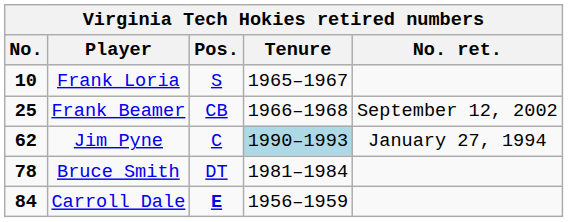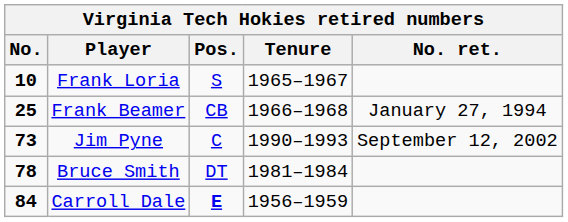Frank Beamer | No. ret.: September 12, 2002 -> January 27, 1994
Jim Pyne | No.: 62 -> 73
Jim Pyne | Tenure: lightblue background -> no background
Jim Pyne | No. ret.: January 27, 1994 -> September 12, 2002
